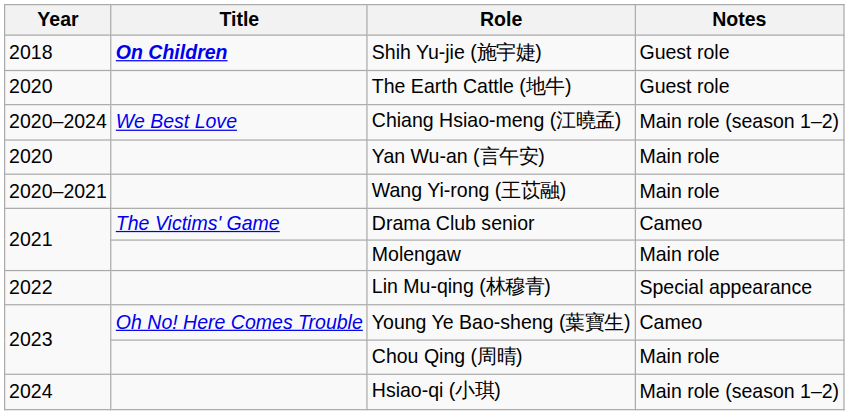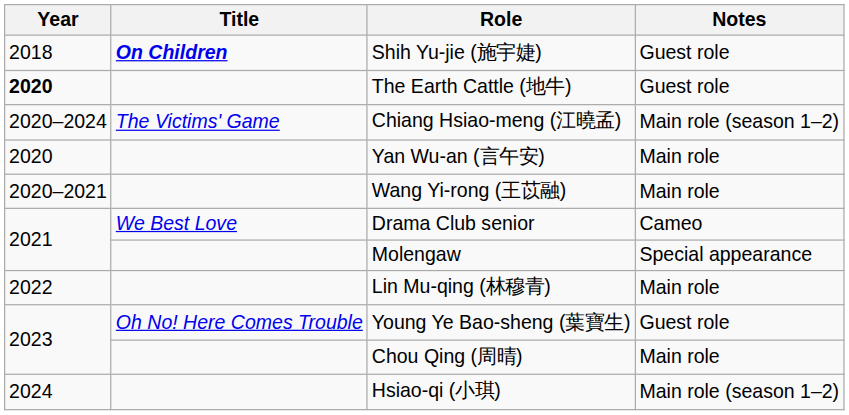The Earth Cattle (地牛) | Year: normal -> bold
Chiang Hsiao-meng (江曉孟) | Title: We Best Love -> The Victims' Game
Drama Club senior | Title: The Victims' Game -> We Best Love
Molengaw | Notes: Main role -> Special appearance
Lin Mu-qing (林穆青) | Notes: Special appearance -> Main role
Young Ye Bao-sheng (葉寶生) | Notes: Cameo -> Guest role
